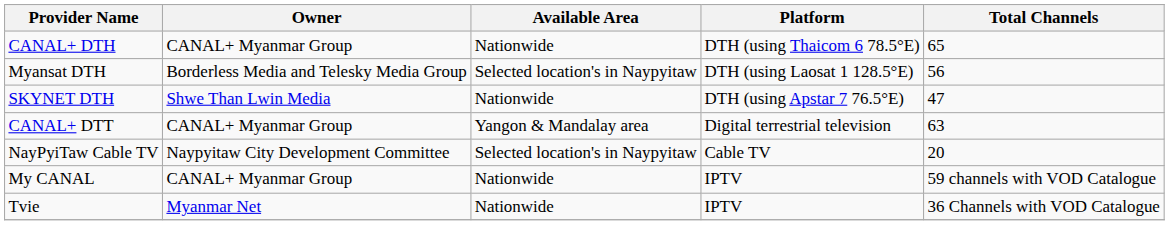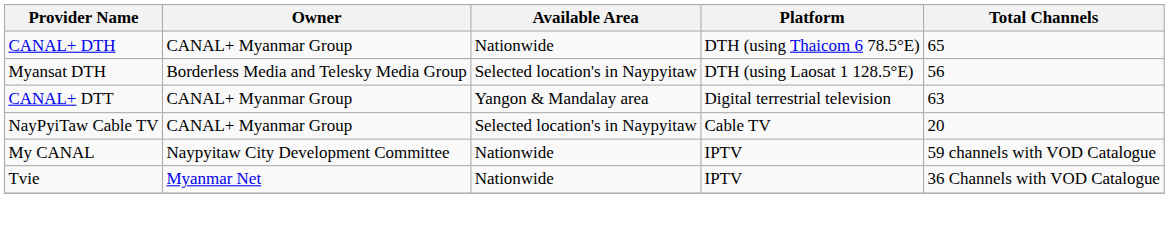- row: SKYNET DTH | Shwe Than Lwin Media | Nationwide | DTH (using Apstar 7 76.5°E) | 47
NayPyiTaw Cable TV | Owner: Naypyitaw City Development Committee -> CANAL+ Myanmar Group
My CANAL | Owner: CANAL+ Myanmar Group -> Naypyitaw City Development Committee
